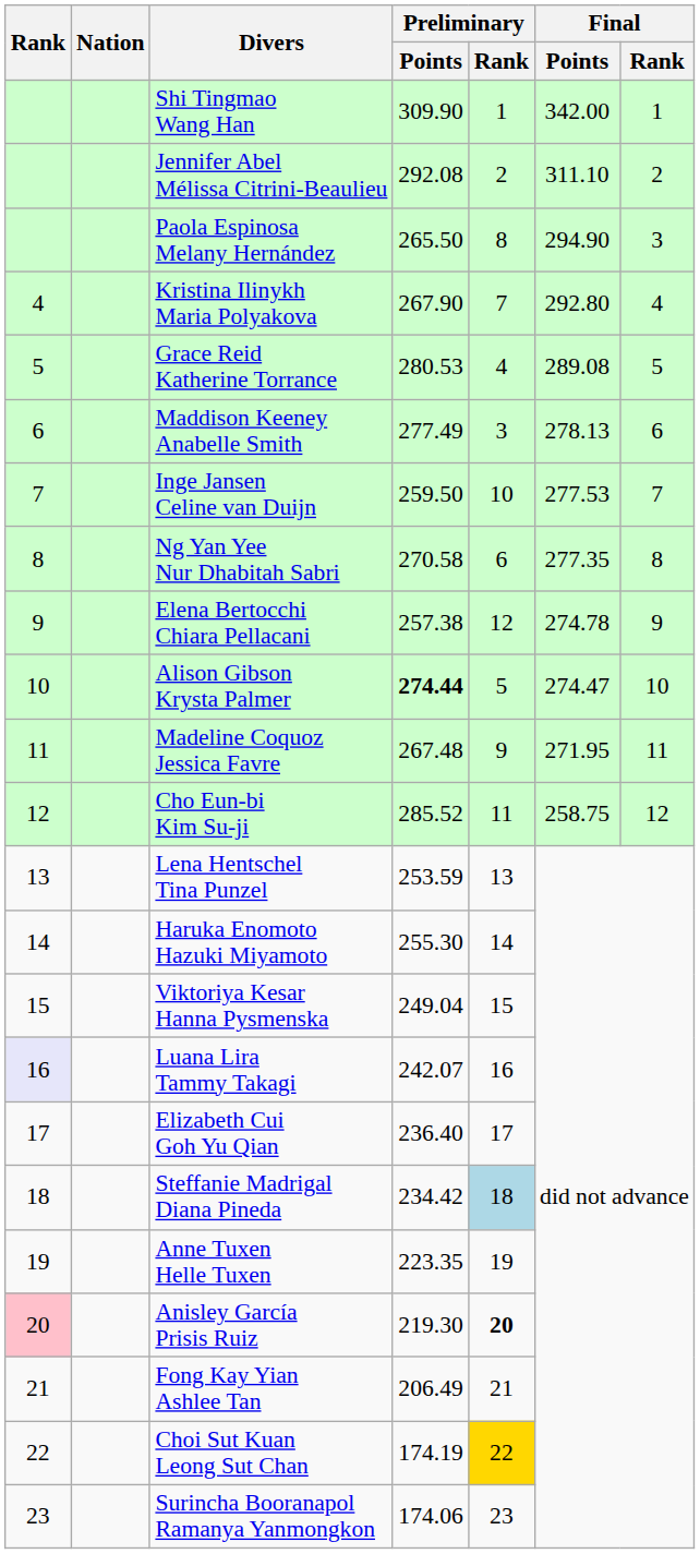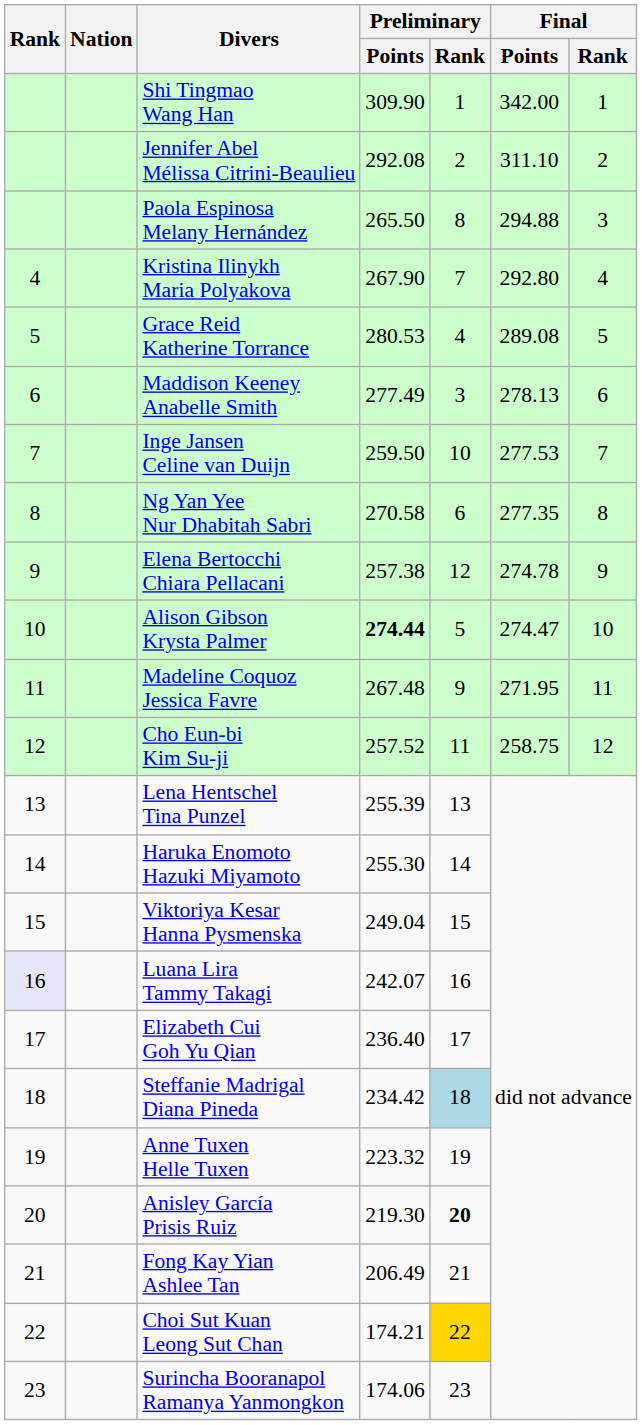Paola Espinosa Melany Hernández | Final / Points: 294.90 -> 294.88
Cho Eun-bi Kim Su-ji | Preliminary / Points: 285.52 -> 257.52
Lena Hentschel Tina Punzel | Preliminary / Points: 253.59 -> 255.39
Anne Tuxen Helle Tuxen | Preliminary / Points: 223.35 -> 223.32
Anisley García Prisis Ruiz | Rank: pink background -> no background
Choi Sut Kuan Leong Sut Chan | Preliminary / Points: 174.19 -> 174.21
